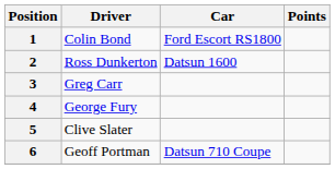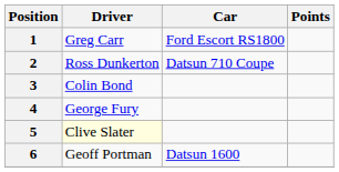1 | Driver: Colin Bond -> Greg Carr
2 | Car: Datsun 1600 -> Datsun 710 Coupe
3 | Driver: Greg Carr -> Colin Bond
5 | Driver: no background -> lightyellow background
6 | Car: Datsun 710 Coupe -> Datsun 1600
